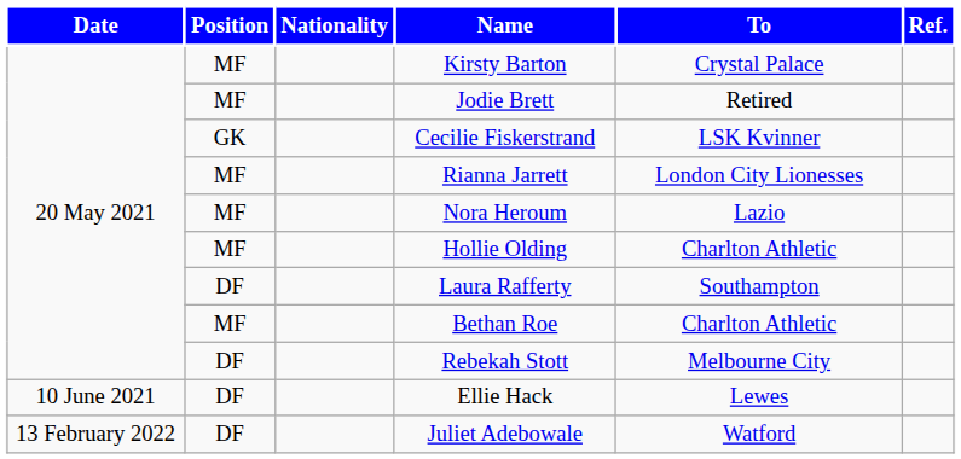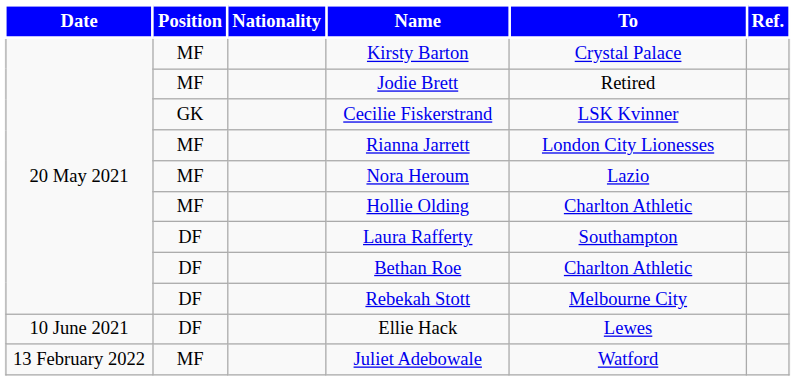Bethan Roe | Position: MF -> DF
Juliet Adebowale | Position: DF -> MF
